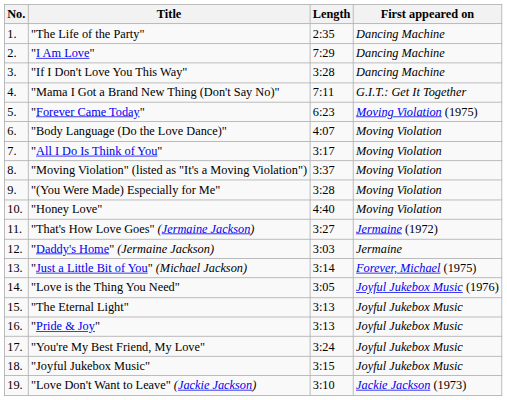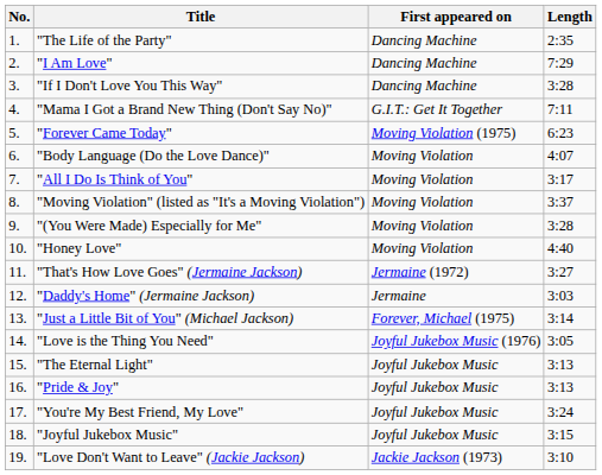columns swapped: Length <-> First appeared on
